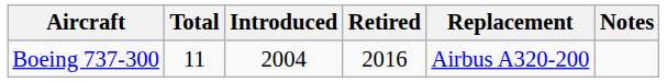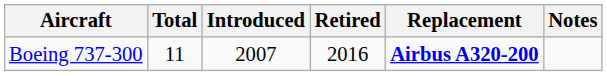Boeing 737-300 | Introduced: 2004 -> 2007
Boeing 737-300 | Replacement: normal -> bold
